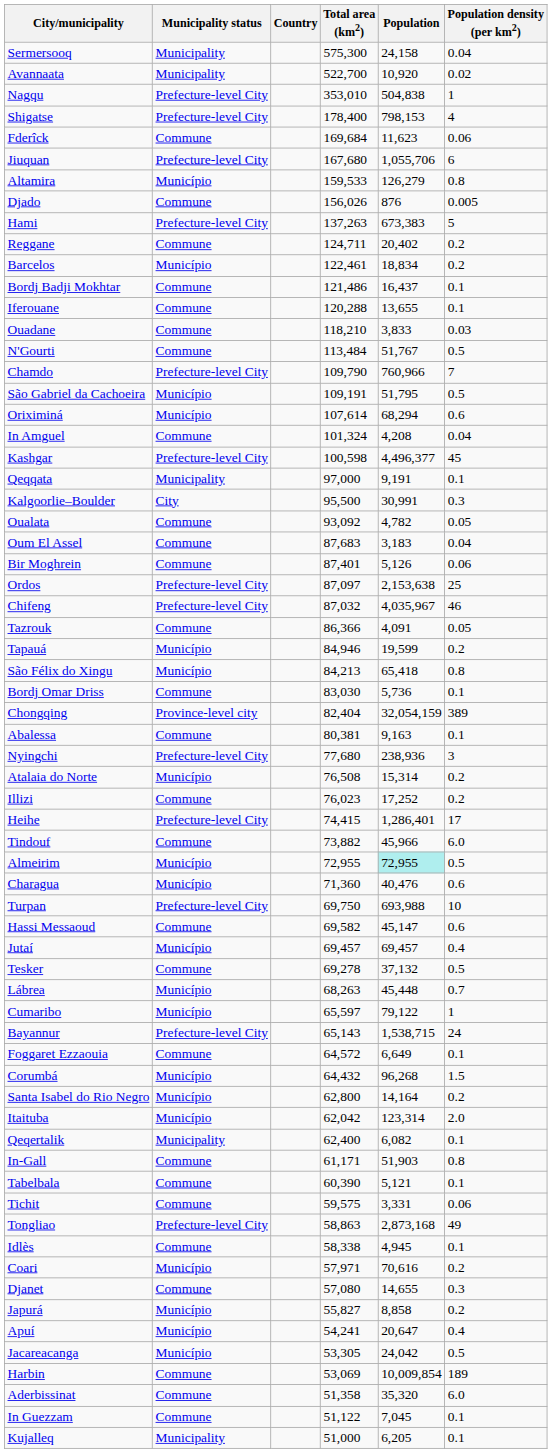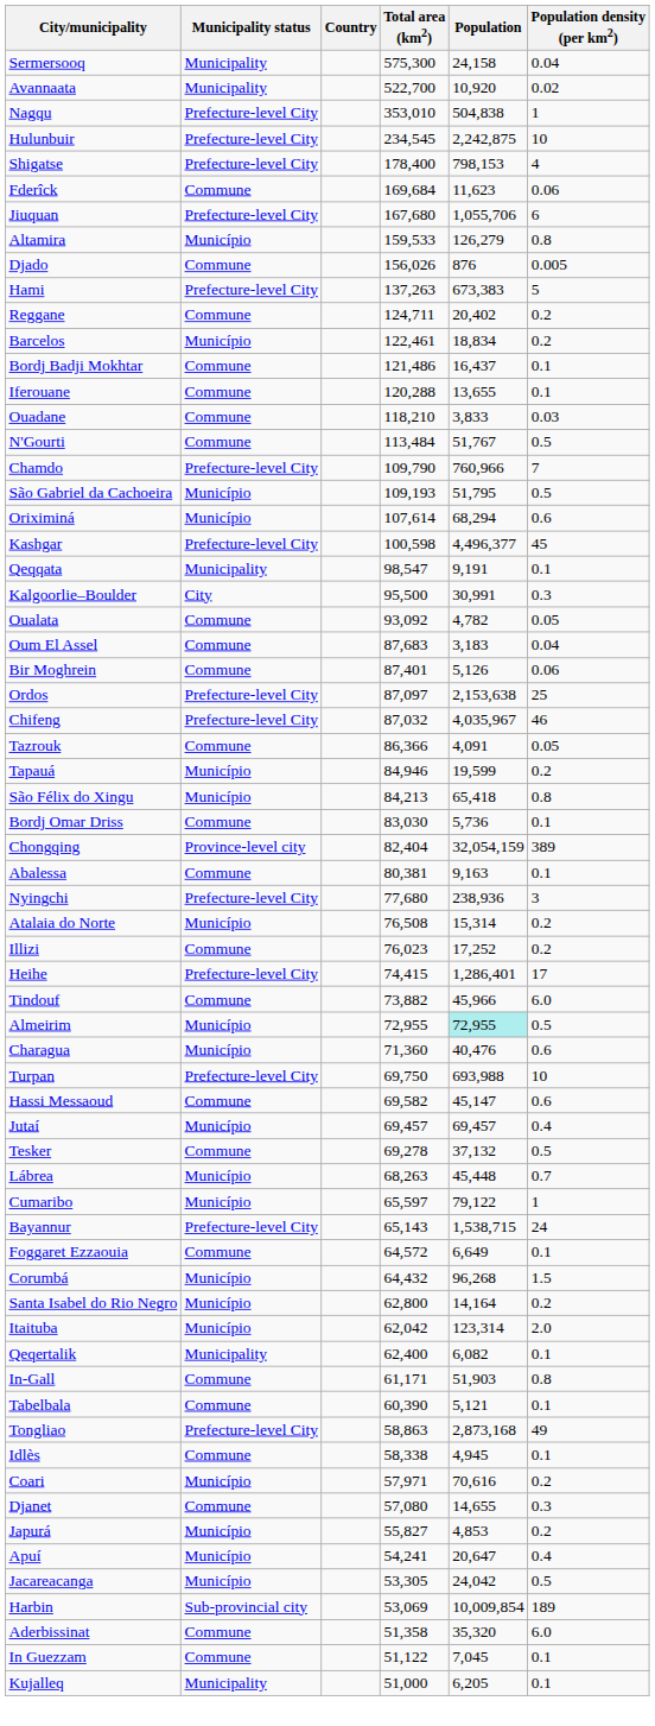+ row: Hulunbuir | Prefecture-level City | 234,545 | 2,242,875 | 10
São Gabriel da Cachoeira | Total area (km2): 109,191 -> 109,193
- row: In Amguel | Commune | 101,324 | 4,208 | 0.04
Qeqqata | Total area (km2): 97,000 -> 98,547
- row: Tichit | Commune | 59,575 | 3,331 | 0.06
Japurá | Population: 8,858 -> 4,853
Harbin | Municipality status: Commune -> Sub-provincial city
